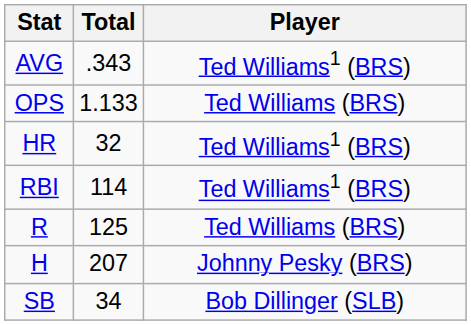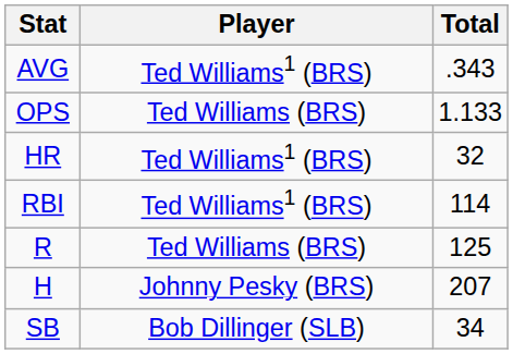columns swapped: Player <-> Total
